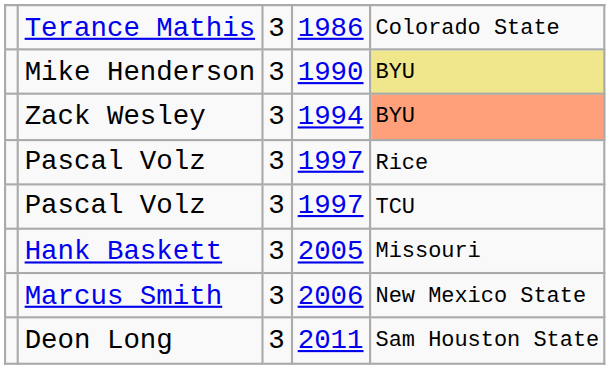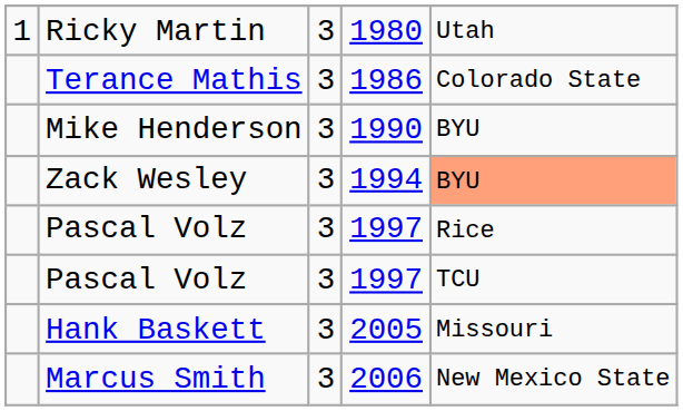+ row: 1 | Ricky Martin | 3 | 1980 | Utah
Mike Henderson | column 5: khaki background -> no background
- row: Deon Long | 3 | 2011 | Sam Houston State
